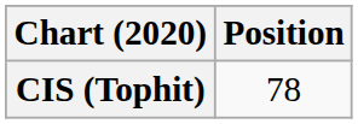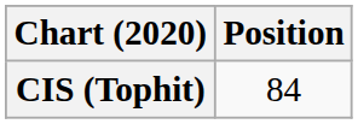CIS (Tophit) | Position: 78 -> 84
